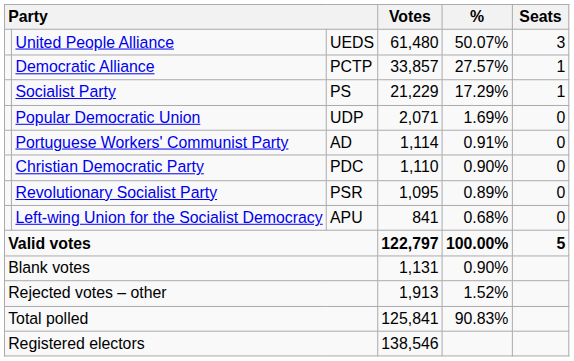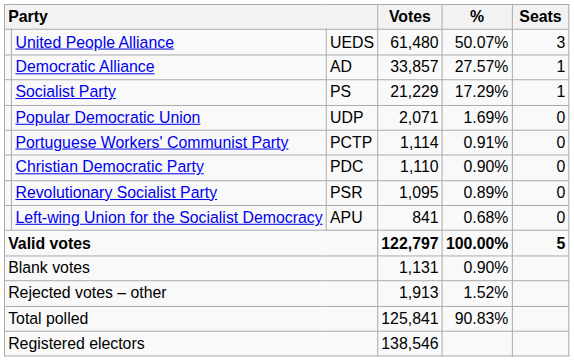Democratic Alliance | column 3: PCTP -> AD
Portuguese Workers' Communist Party | column 3: AD -> PCTP
